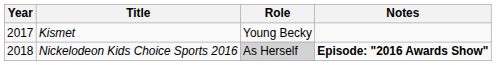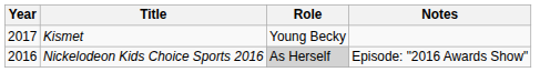Nickelodeon Kids Choice Sports 2016 | Year: 2018 -> 2016
Nickelodeon Kids Choice Sports 2016 | Notes: bold -> normal
